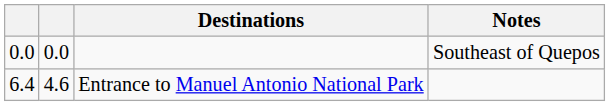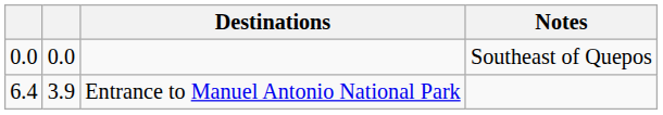Entrance to Manuel Antonio National Park | column 2: 4.6 -> 3.9
